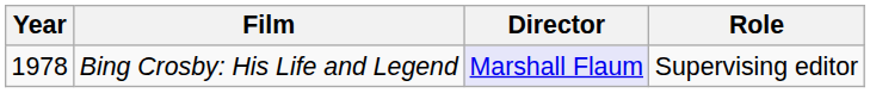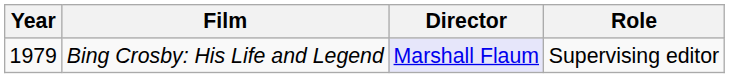Bing Crosby: His Life and Legend | Year: 1978 -> 1979
